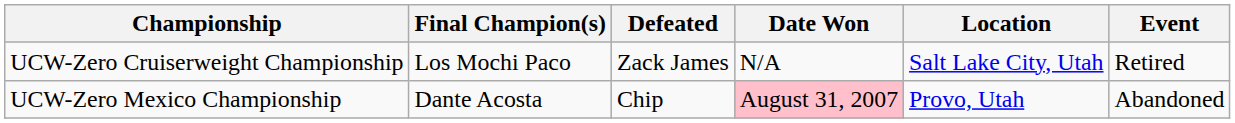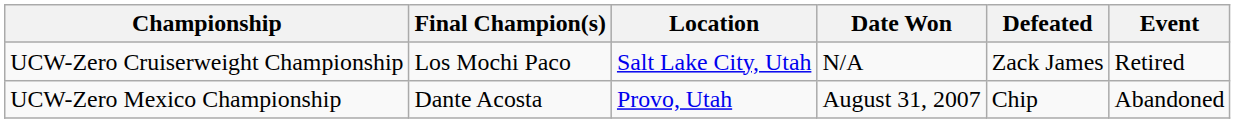columns swapped: Defeated <-> Location
UCW-Zero Mexico Championship | Date Won: pink background -> no background
